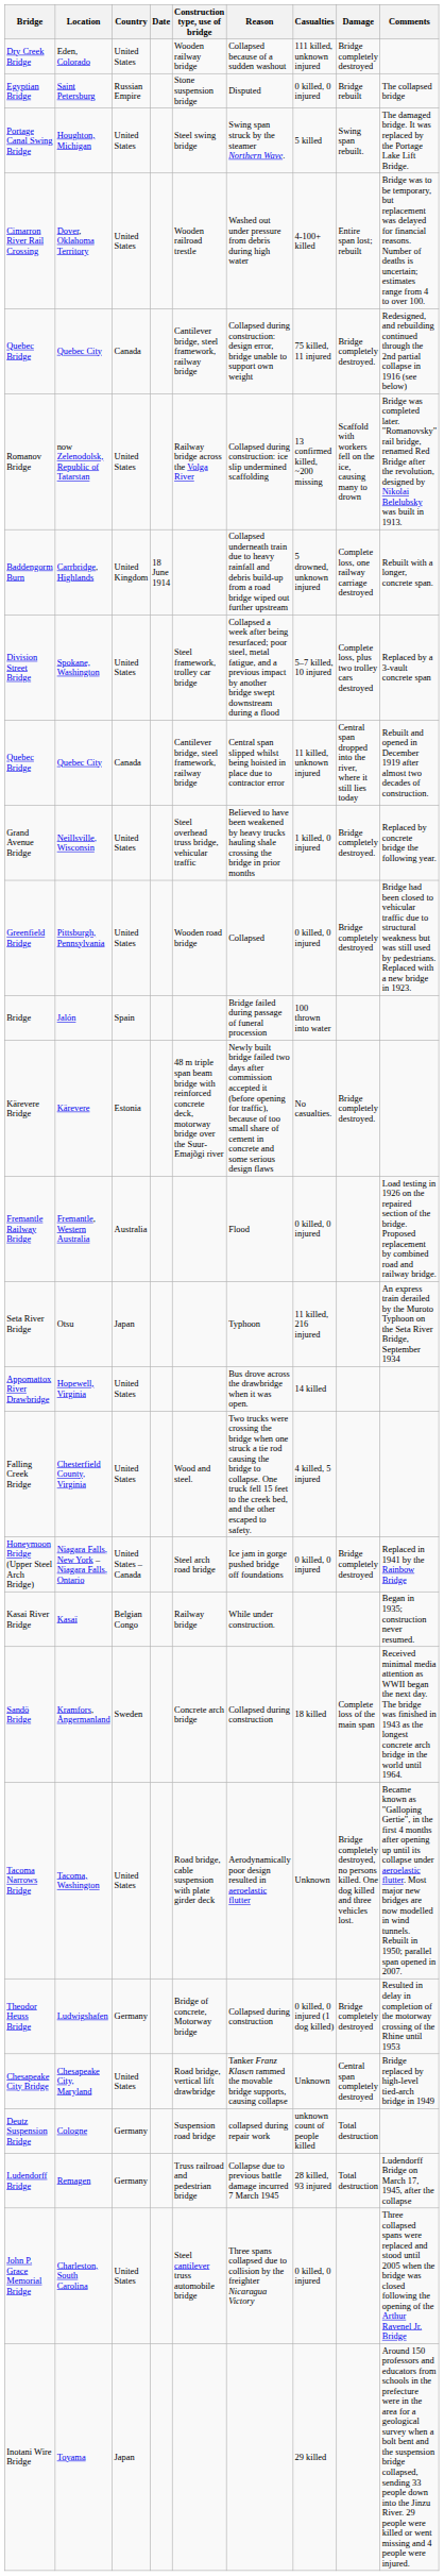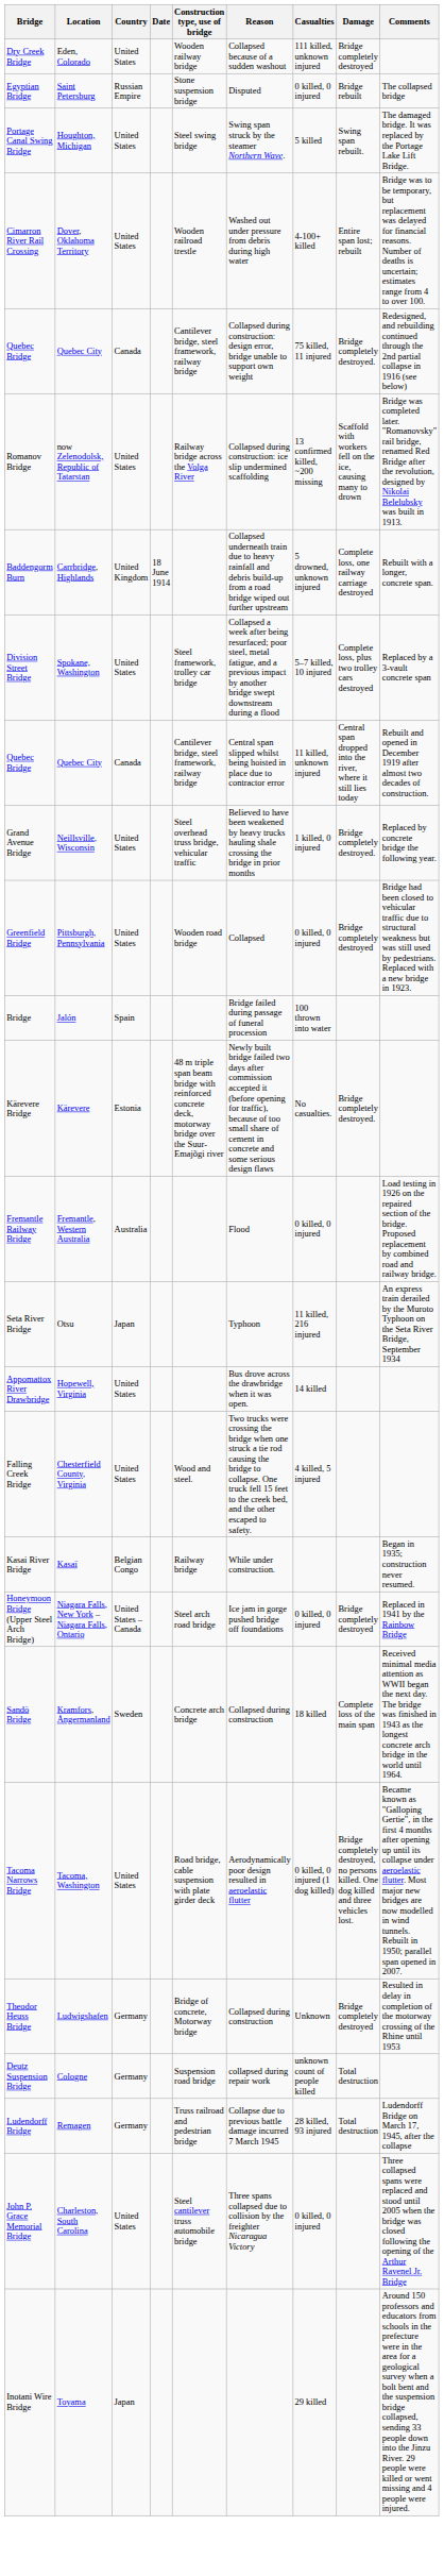rows swapped: Kasai River Bridge <-> Honeymoon Bridge (Upper Steel Arch Bridge)
Tacoma Narrows Bridge | Casualties: Unknown -> 0 killed, 0 injured (1 dog killed)
Theodor Heuss Bridge | Casualties: 0 killed, 0 injured (1 dog killed) -> Unknown
- row: Chesapeake City Bridge | Chesapeake City, Maryland | United States | Road bridge, vertical lift drawbridge | Tanker Franz Klasen rammed the movable bridge supports, causing collapse | Unknown | Central span completely destroyed | Bridge replaced by high-level tied-arch bridge in 1949
